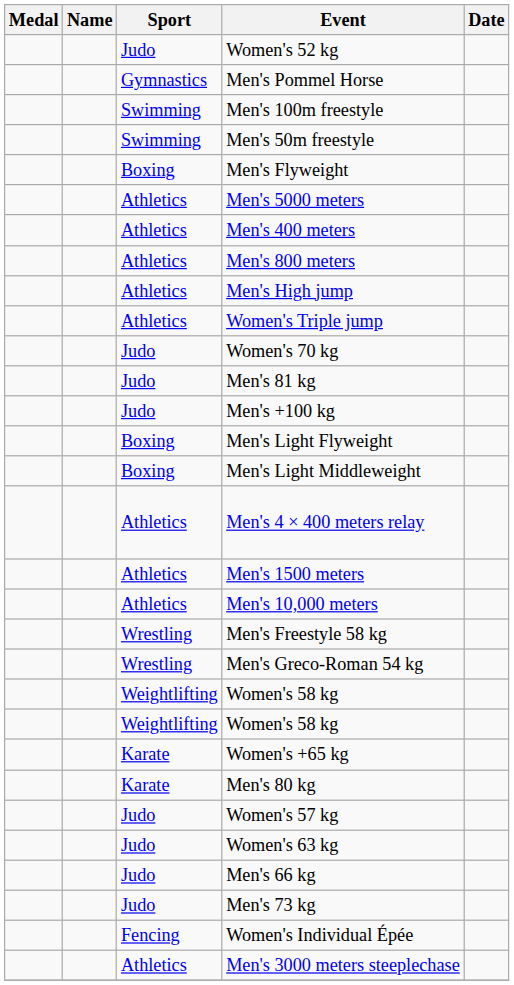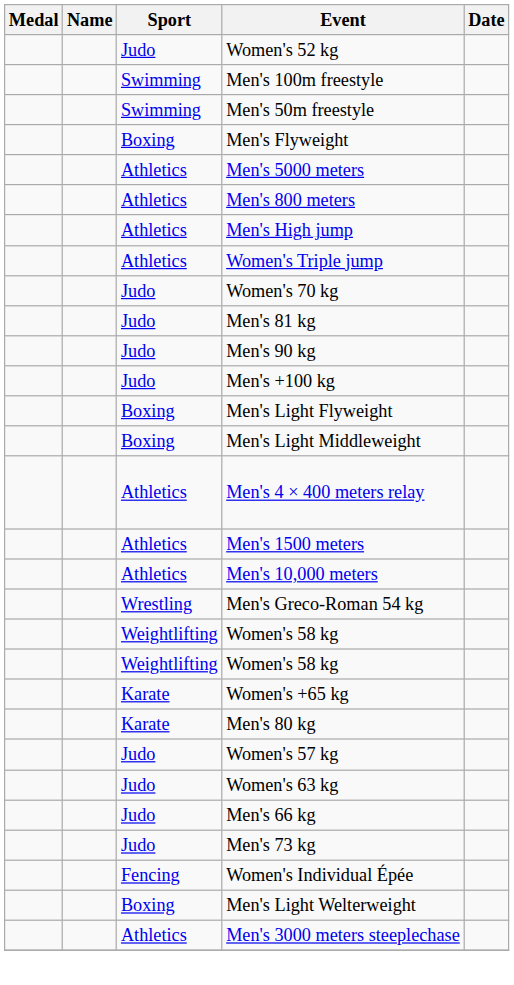- row: Gymnastics | Men's Pommel Horse
- row: Athletics | Men's 400 meters
+ row: Judo | Men's 90 kg
- row: Wrestling | Men's Freestyle 58 kg
+ row: Boxing | Men's Light Welterweight
